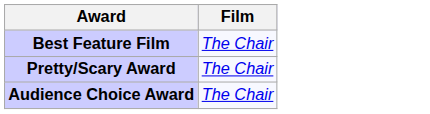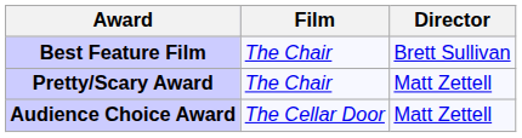+ column: Director | Brett Sullivan | Matt Zettell | Matt Zettell
Audience Choice Award | Film: The Chair -> The Cellar Door
